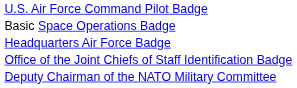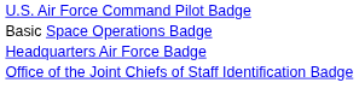- row: Deputy Chairman of the NATO Military Committee
